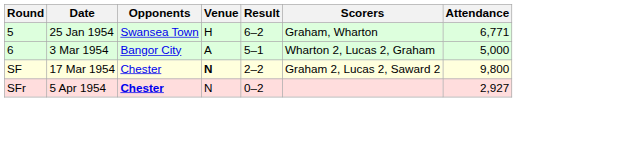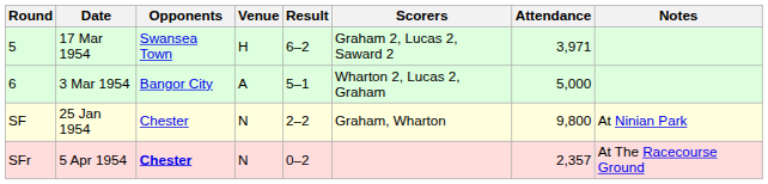+ column: Notes | At Ninian Park | At The Racecourse Ground
5 | Date: 25 Jan 1954 -> 17 Mar 1954
5 | Scorers: Graham, Wharton -> Graham 2, Lucas 2, Saward 2
5 | Attendance: 6,771 -> 3,971
SF | Date: 17 Mar 1954 -> 25 Jan 1954
SF | Venue: bold -> normal
SF | Scorers: Graham 2, Lucas 2, Saward 2 -> Graham, Wharton
SFr | Attendance: 2,927 -> 2,357
